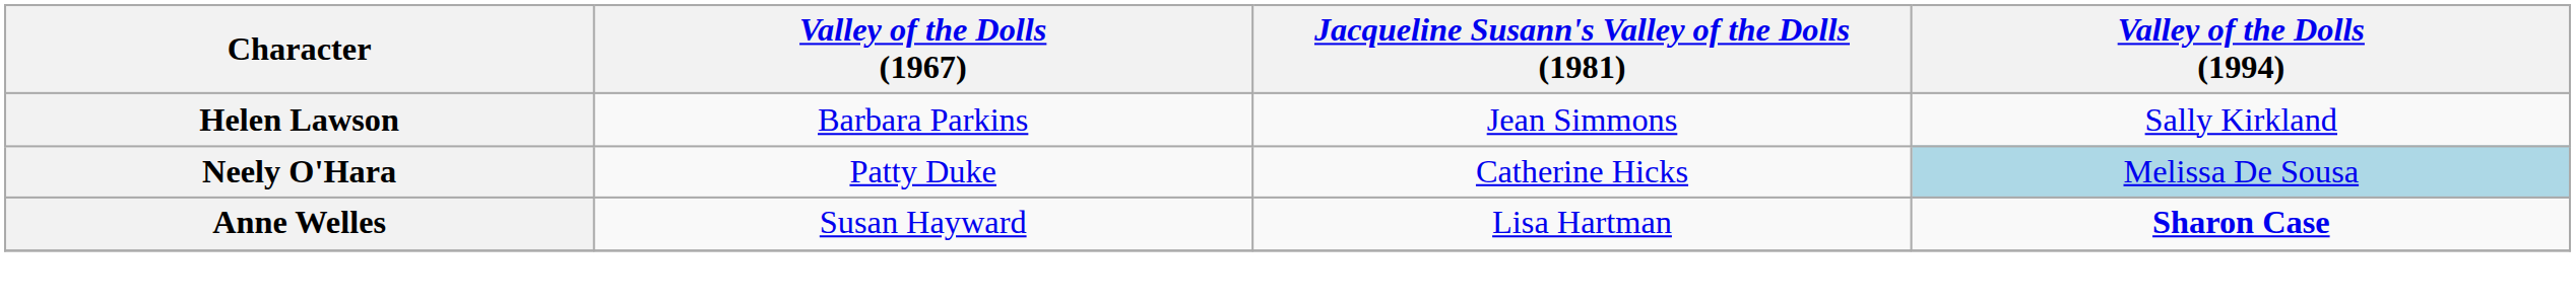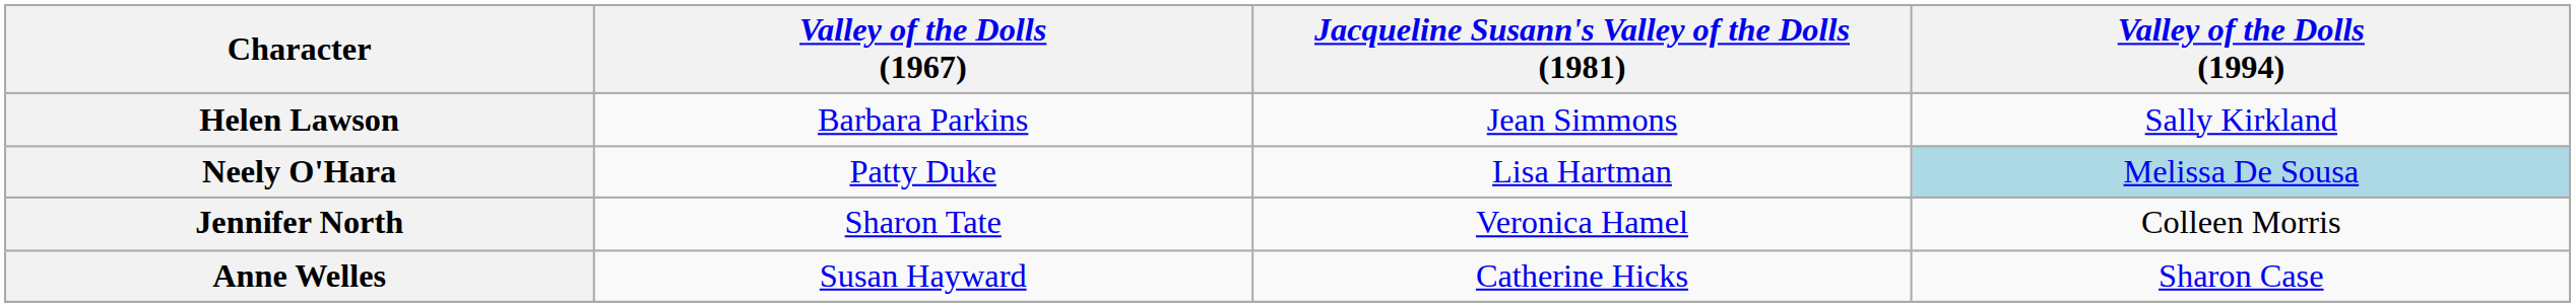Neely O'Hara | Jacqueline Susann's Valley of the Dolls (1981): Catherine Hicks -> Lisa Hartman
+ row: Jennifer North | Sharon Tate | Veronica Hamel | Colleen Morris
Anne Welles | Jacqueline Susann's Valley of the Dolls (1981): Lisa Hartman -> Catherine Hicks
Anne Welles | Valley of the Dolls (1994): bold -> normal
